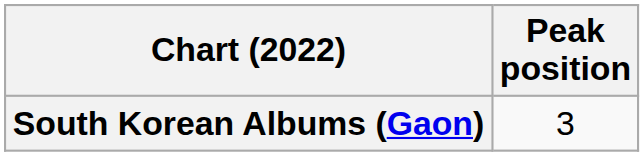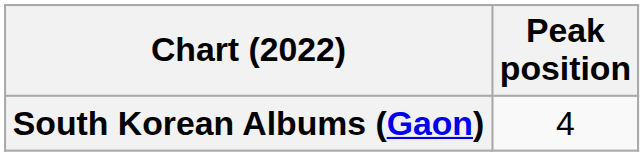South Korean Albums (Gaon) | Peak position: 3 -> 4
